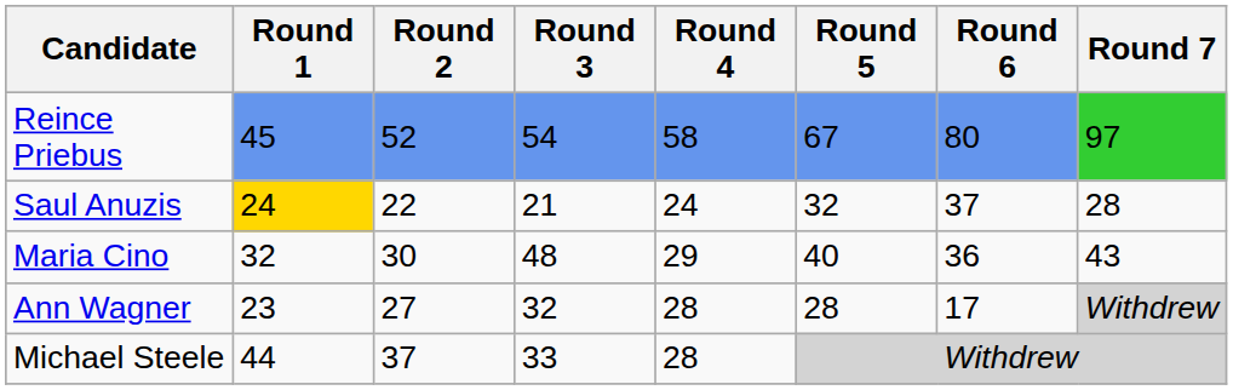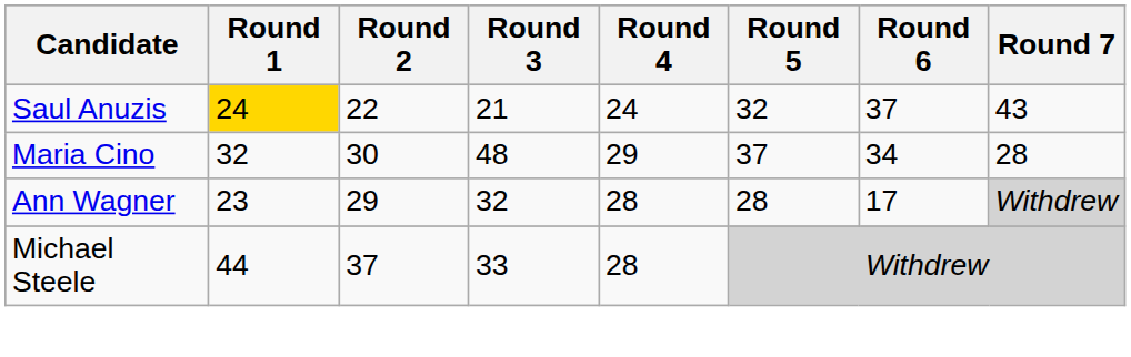- row: Reince Priebus | 45 | 52 | 54 | 58 | 67 | 80 | 97
Saul Anuzis | Round 7: 28 -> 43
Maria Cino | Round 5: 40 -> 37
Maria Cino | Round 6: 36 -> 34
Maria Cino | Round 7: 43 -> 28
Ann Wagner | Round 2: 27 -> 29
